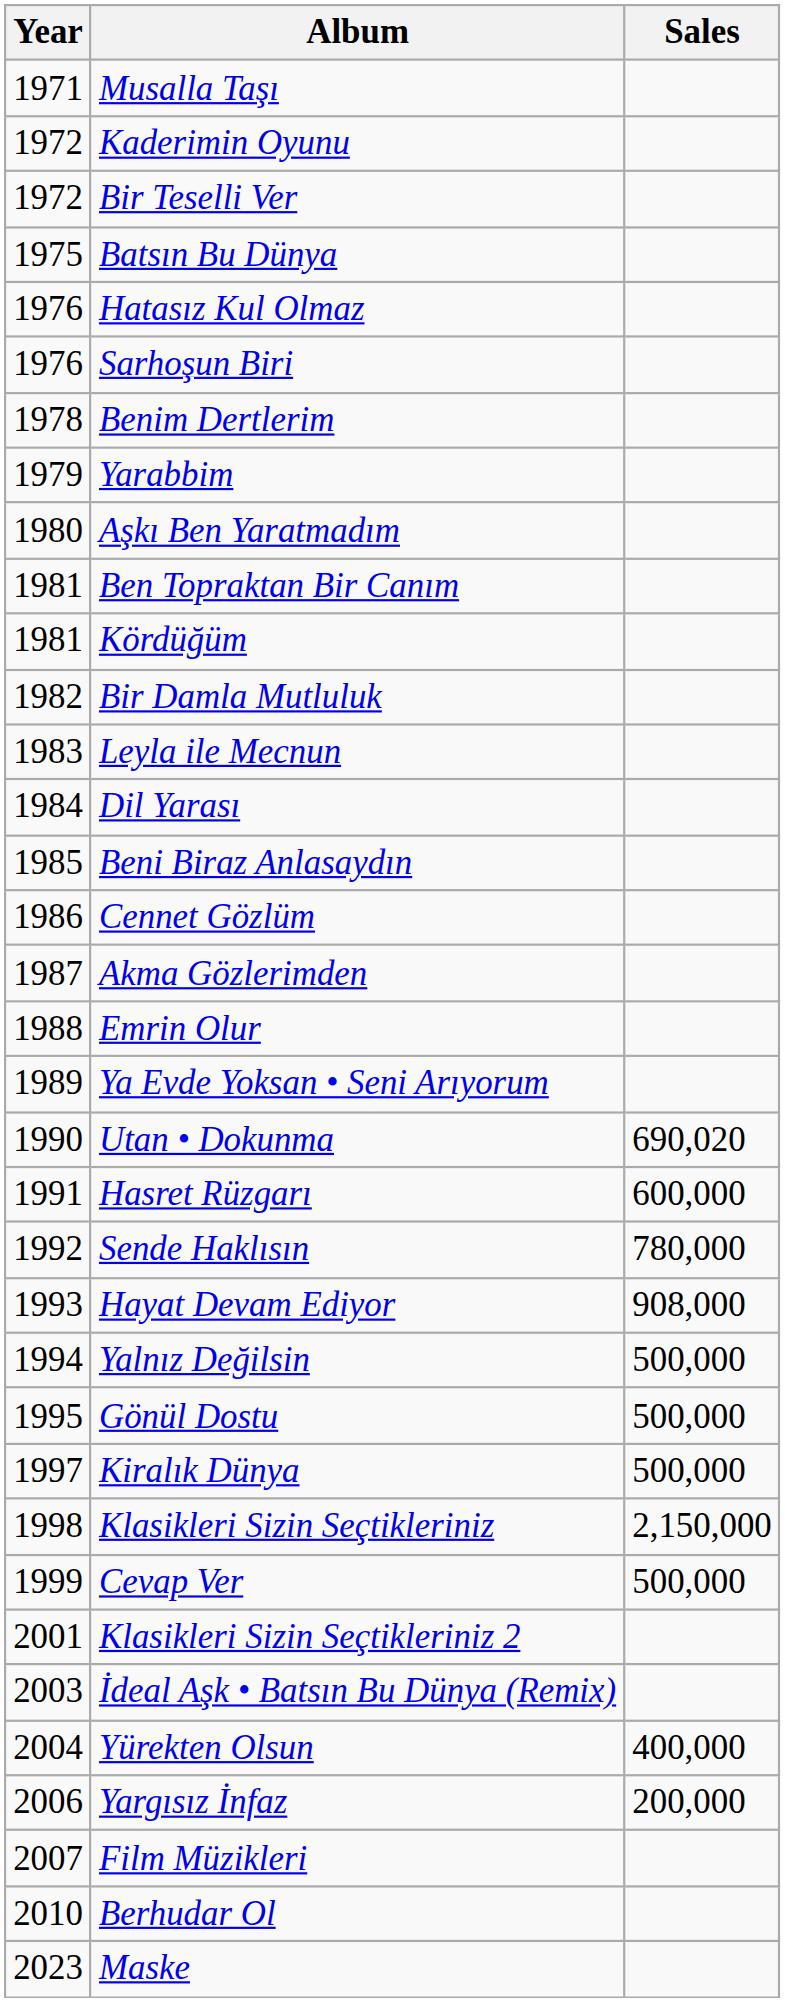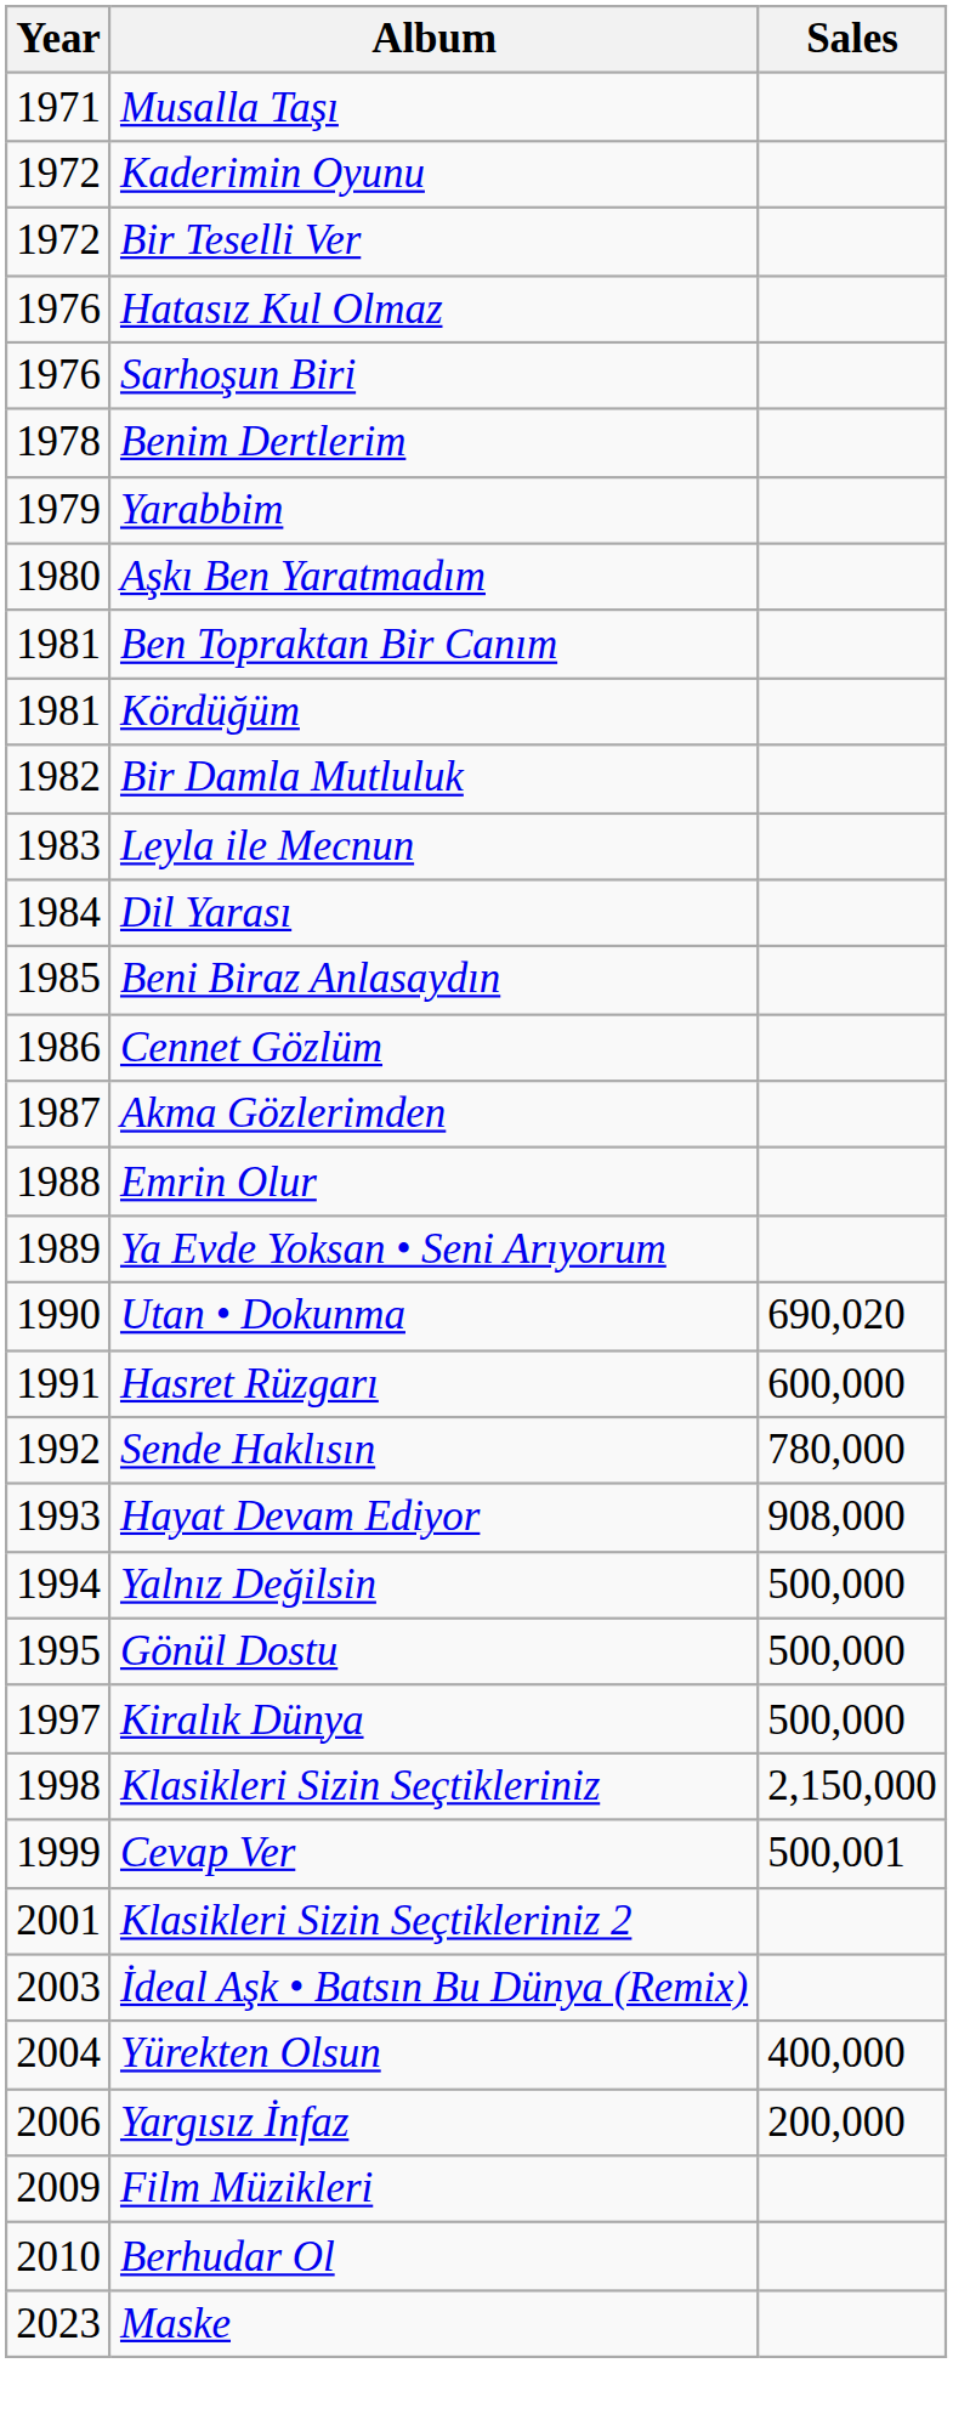- row: 1975 | Batsın Bu Dünya
Cevap Ver | Sales: 500,000 -> 500,001
Film Müzikleri | Year: 2007 -> 2009
